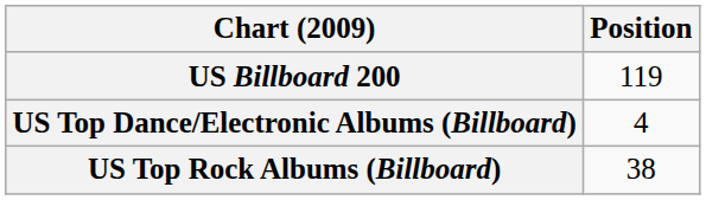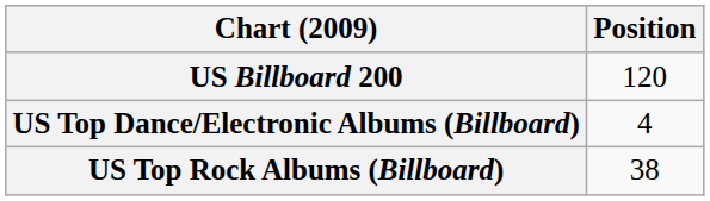US Billboard 200 | Position: 119 -> 120
